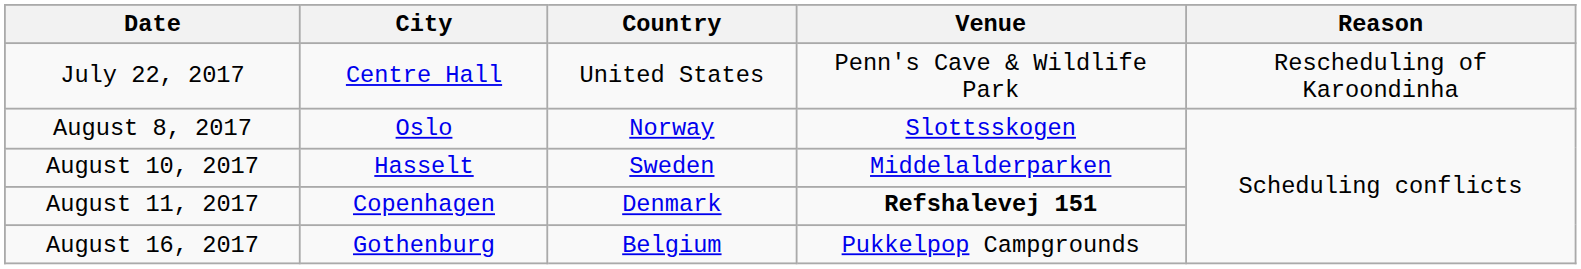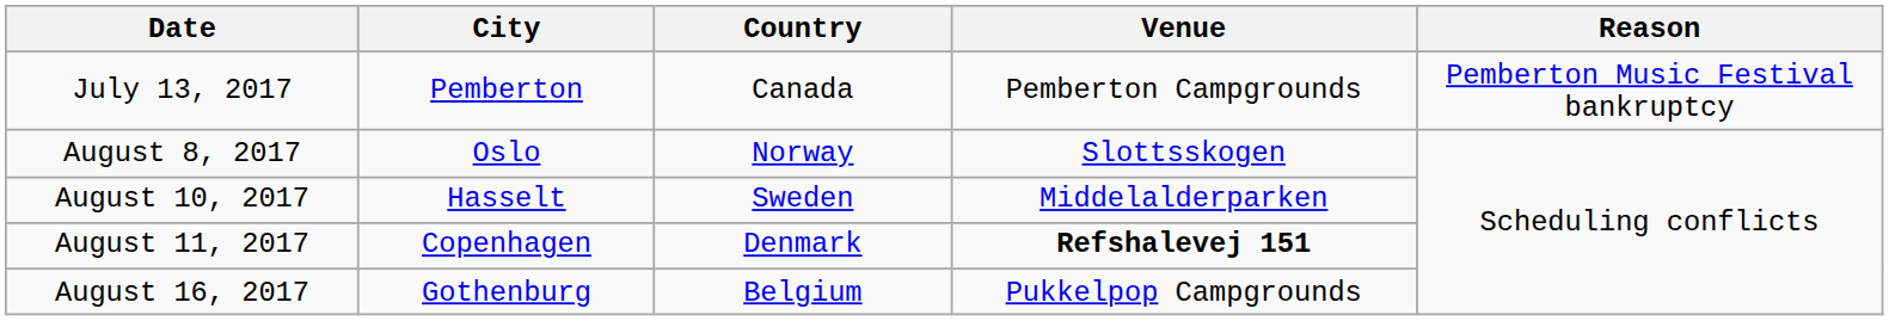+ row: July 13, 2017 | Pemberton | Canada | Pemberton Campgrounds | Pemberton Music Festival bankruptcy
- row: July 22, 2017 | Centre Hall | United States | Penn's Cave & Wildlife Park | Rescheduling of Karoondinha
